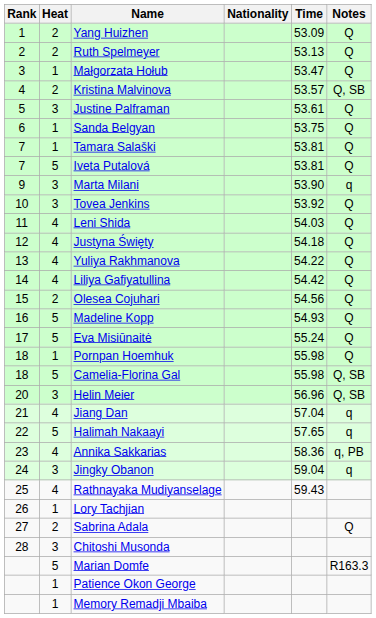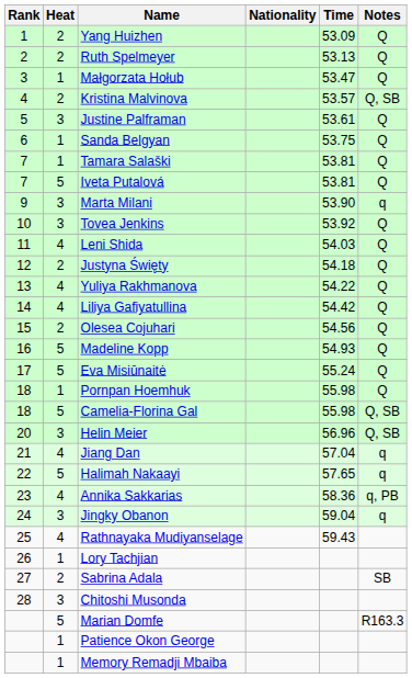Justyna Święty | Heat: 4 -> 2
Sabrina Adala | Notes: Q -> SB
